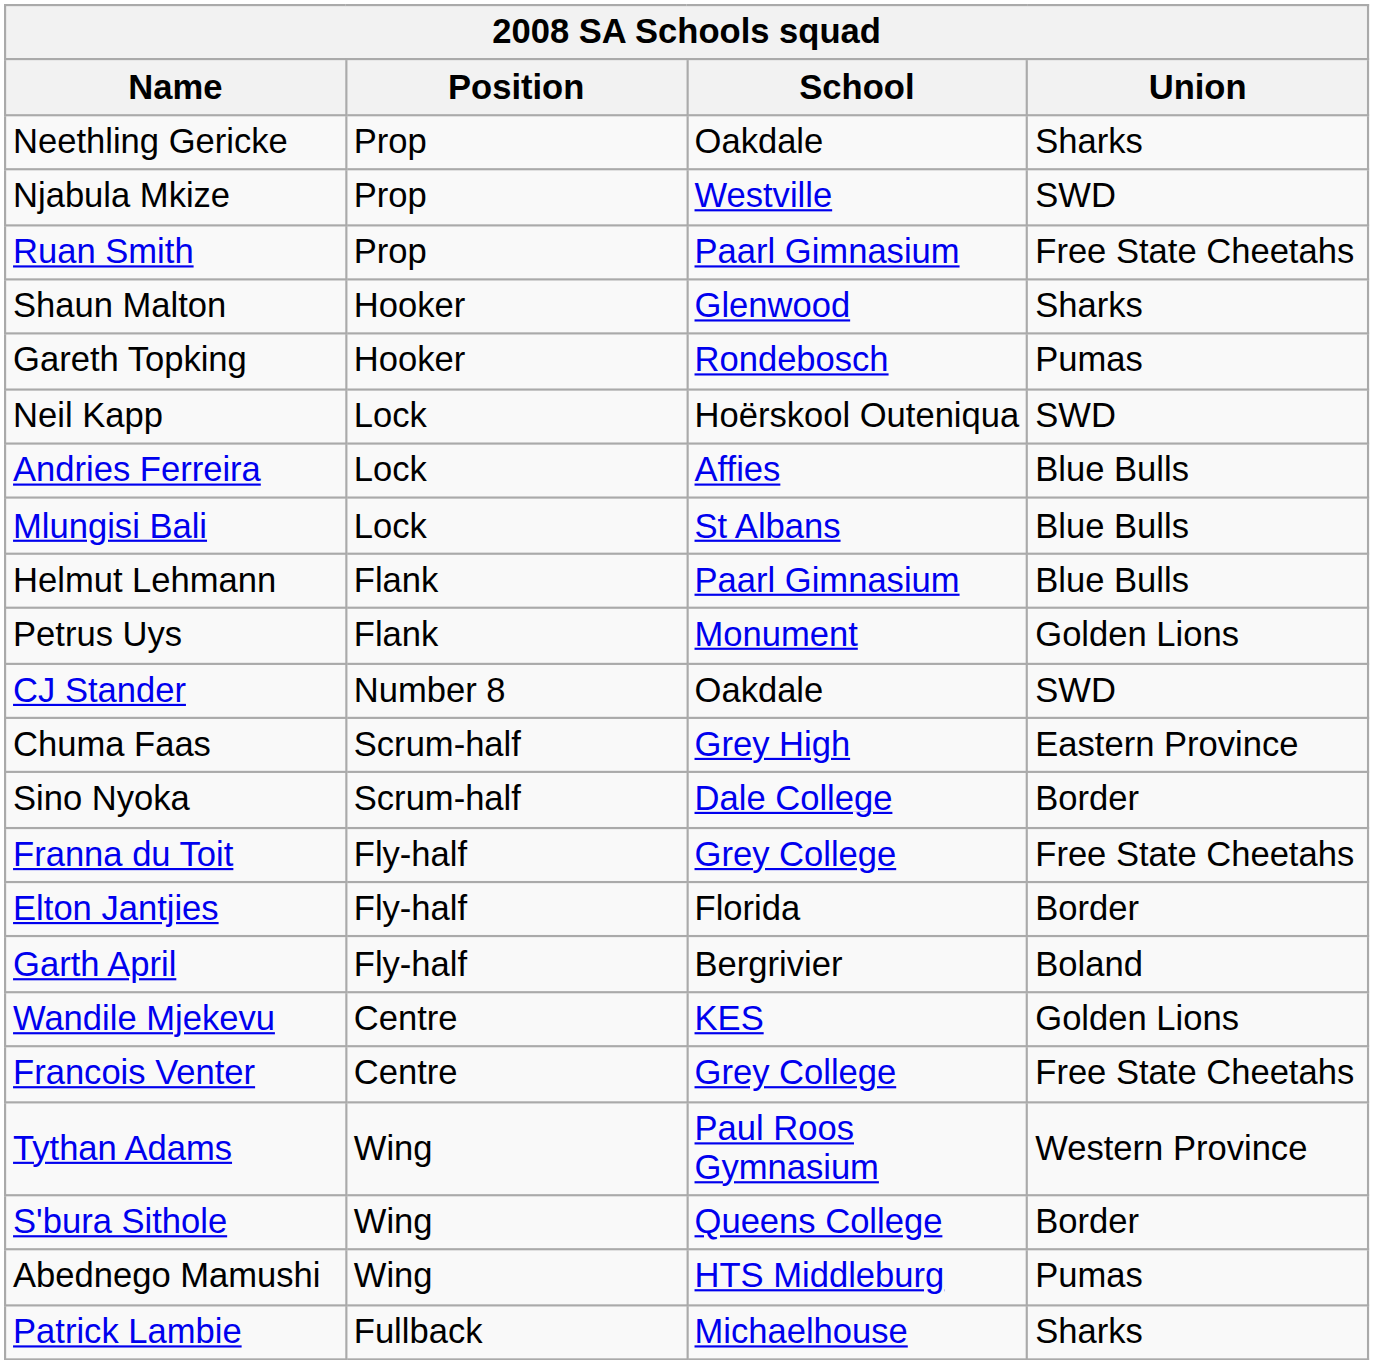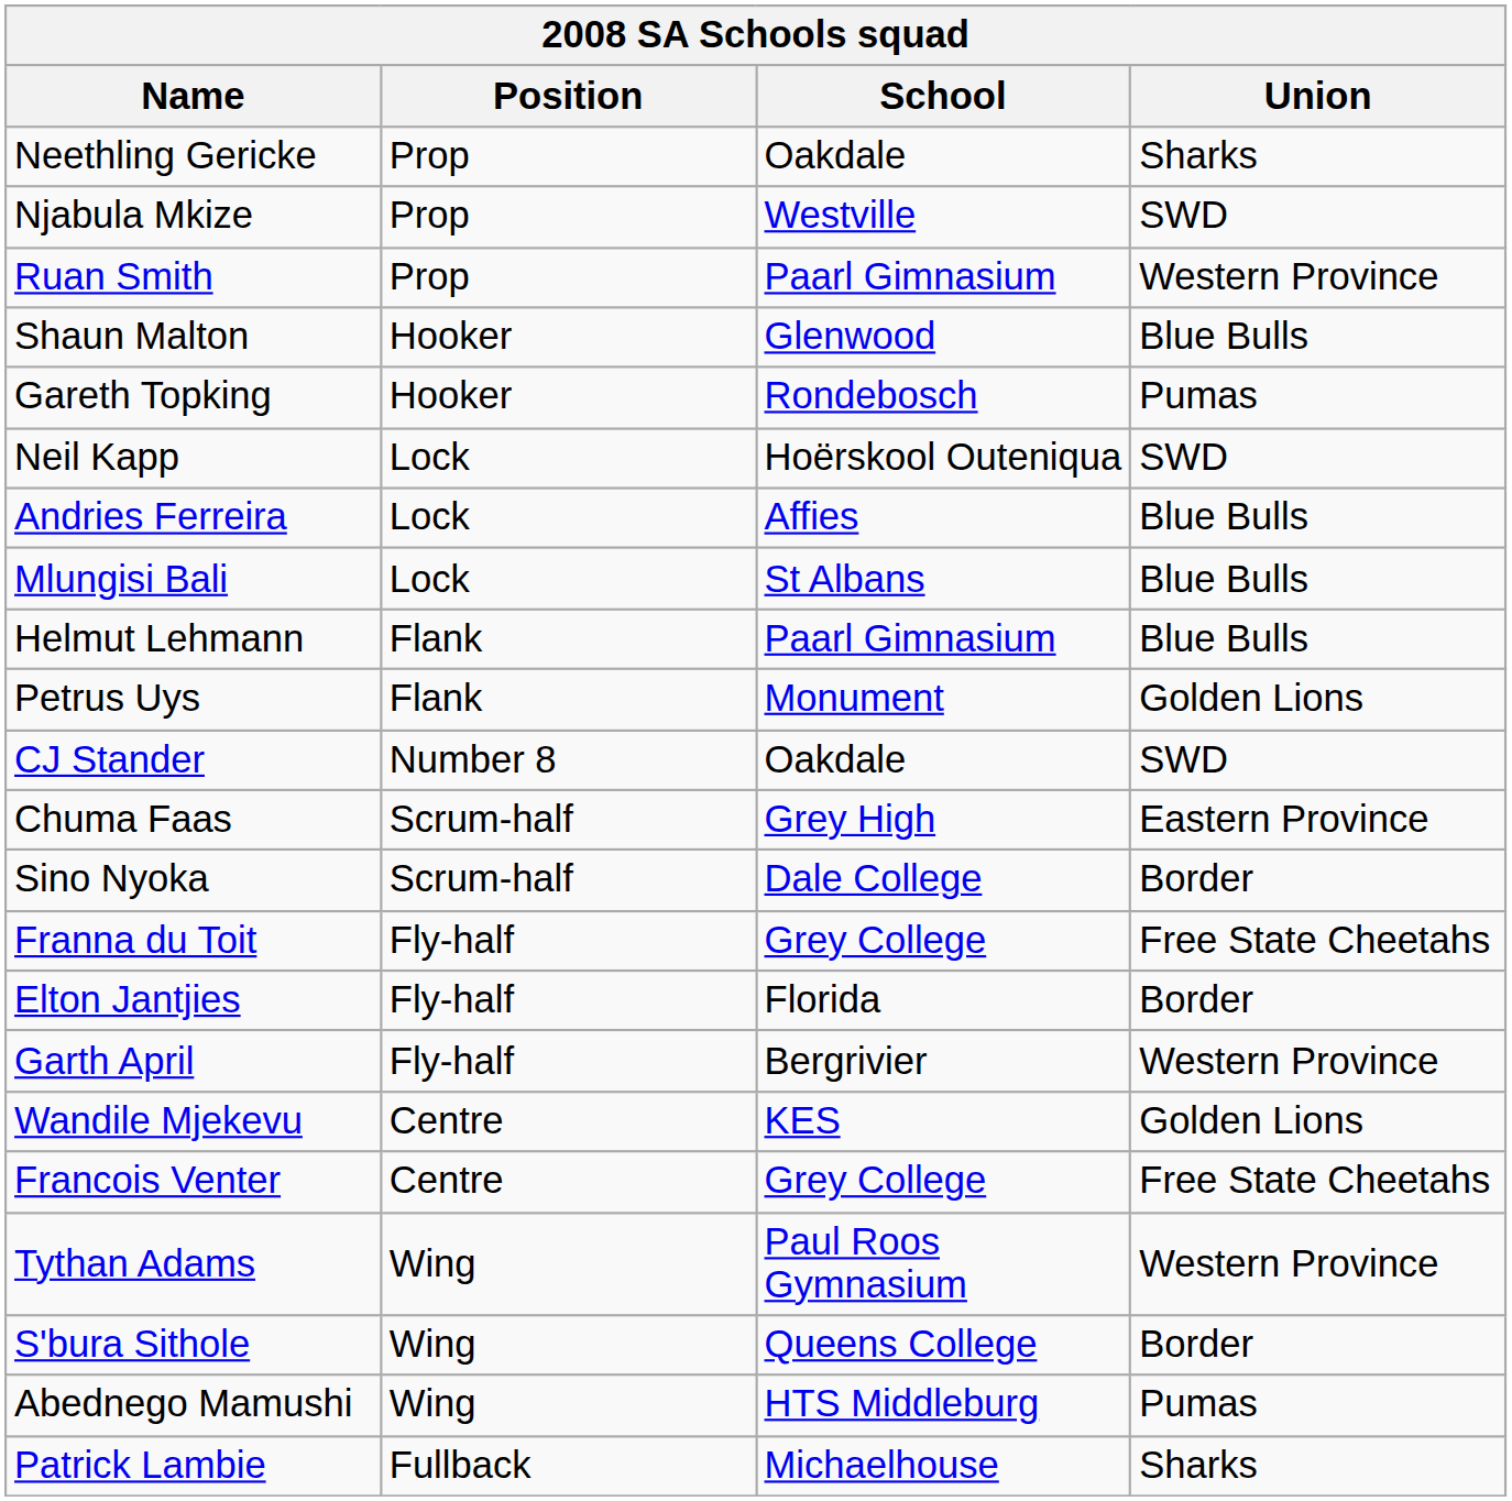Ruan Smith | Union: Free State Cheetahs -> Western Province
Shaun Malton | Union: Sharks -> Blue Bulls
Garth April | Union: Boland -> Western Province
